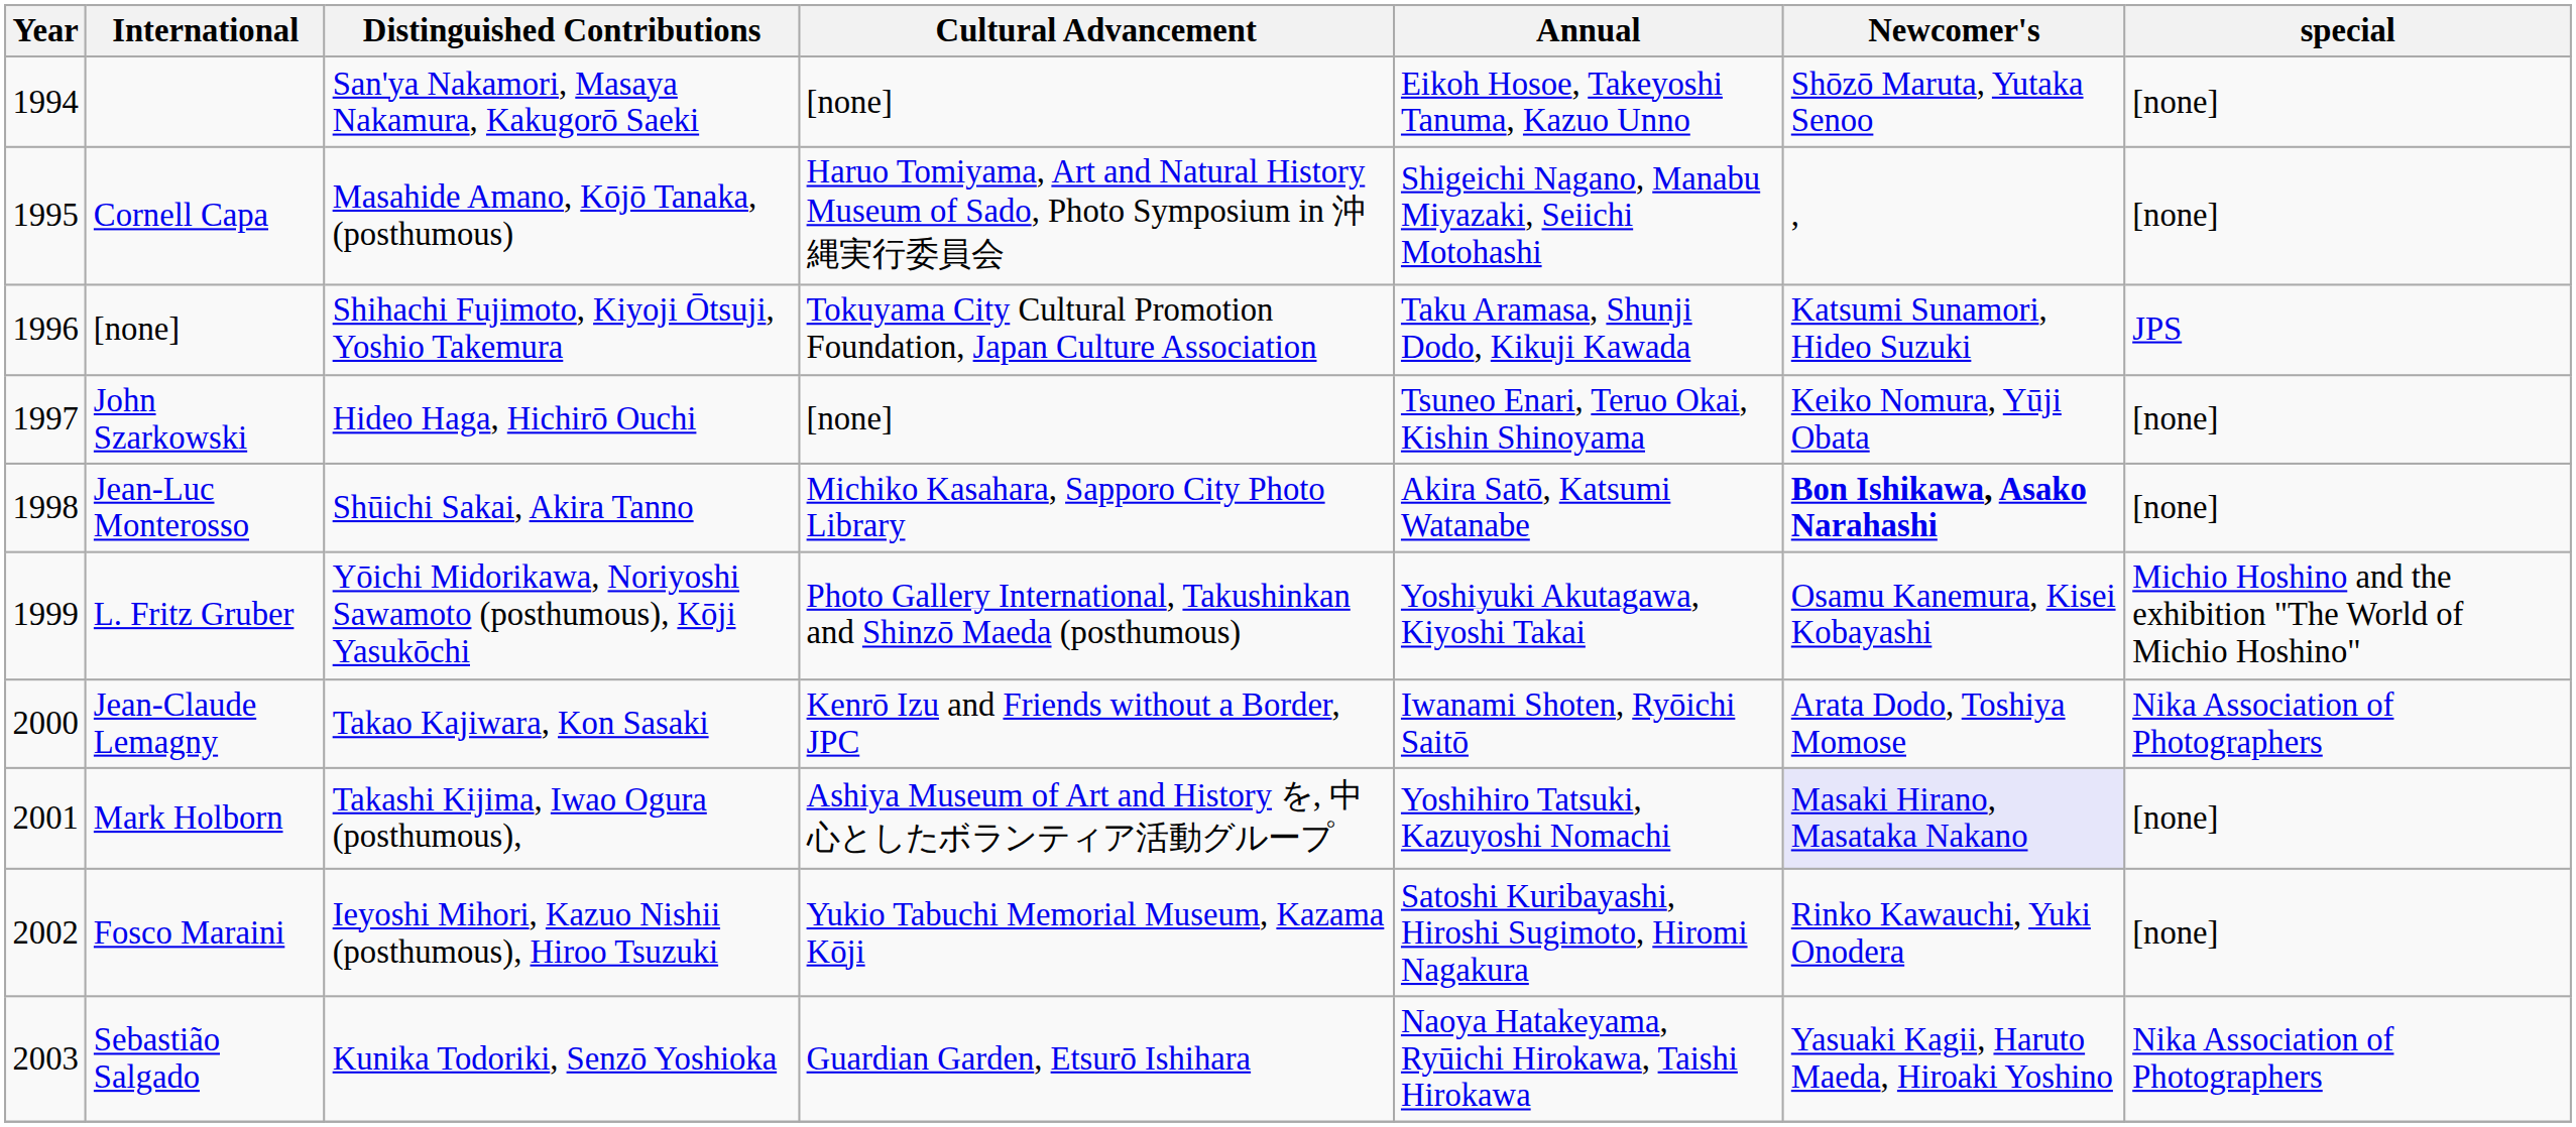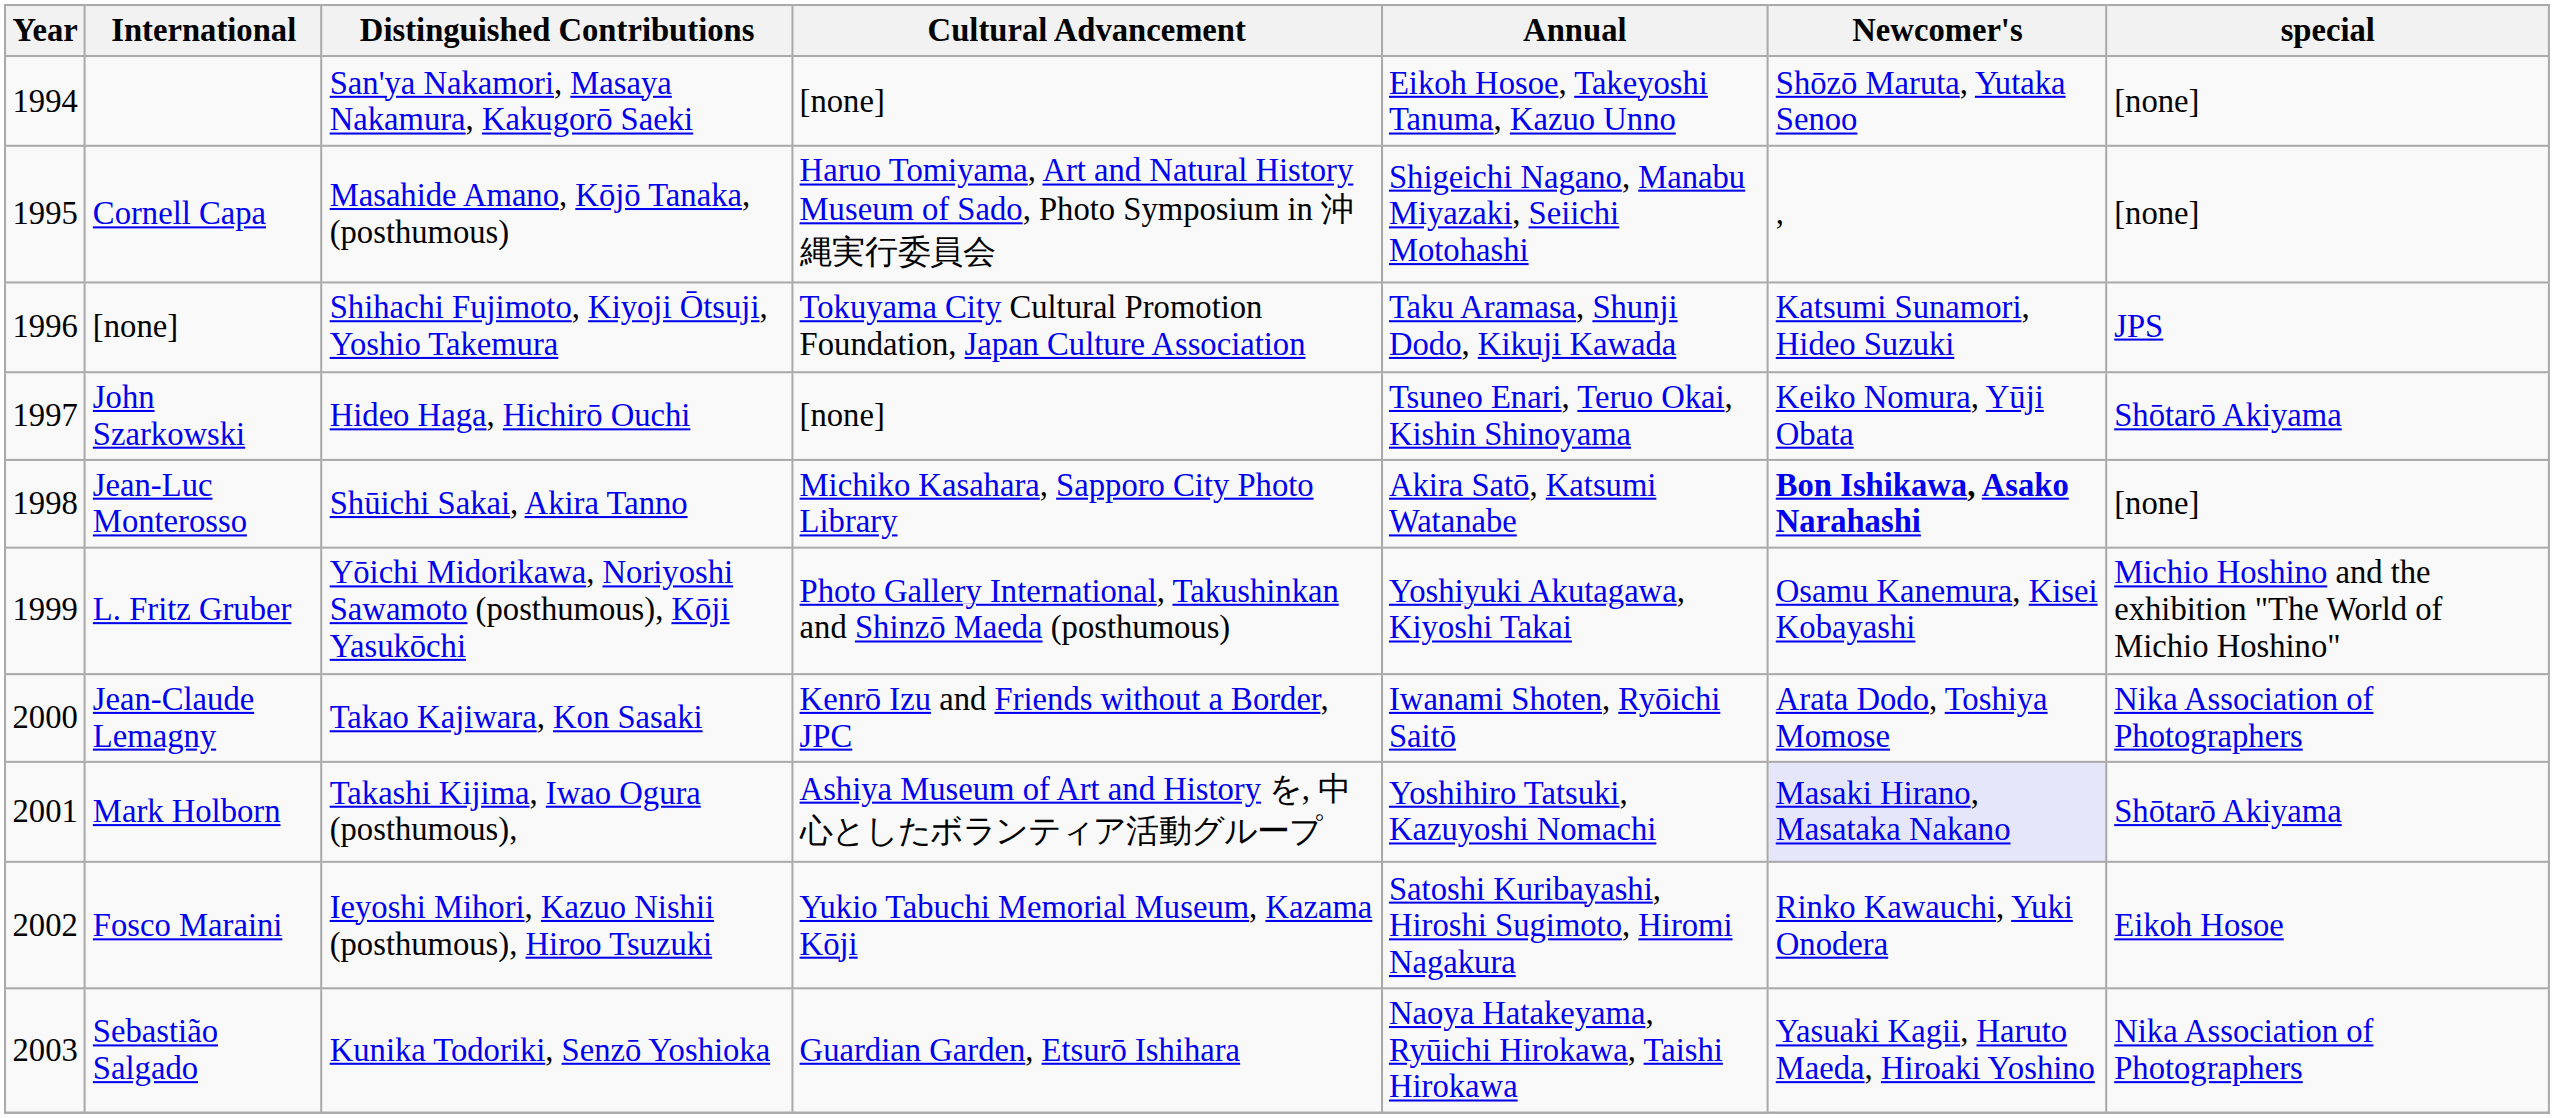John Szarkowski | special: [none] -> Shōtarō Akiyama
Mark Holborn | special: [none] -> Shōtarō Akiyama
Fosco Maraini | special: [none] -> Eikoh Hosoe
